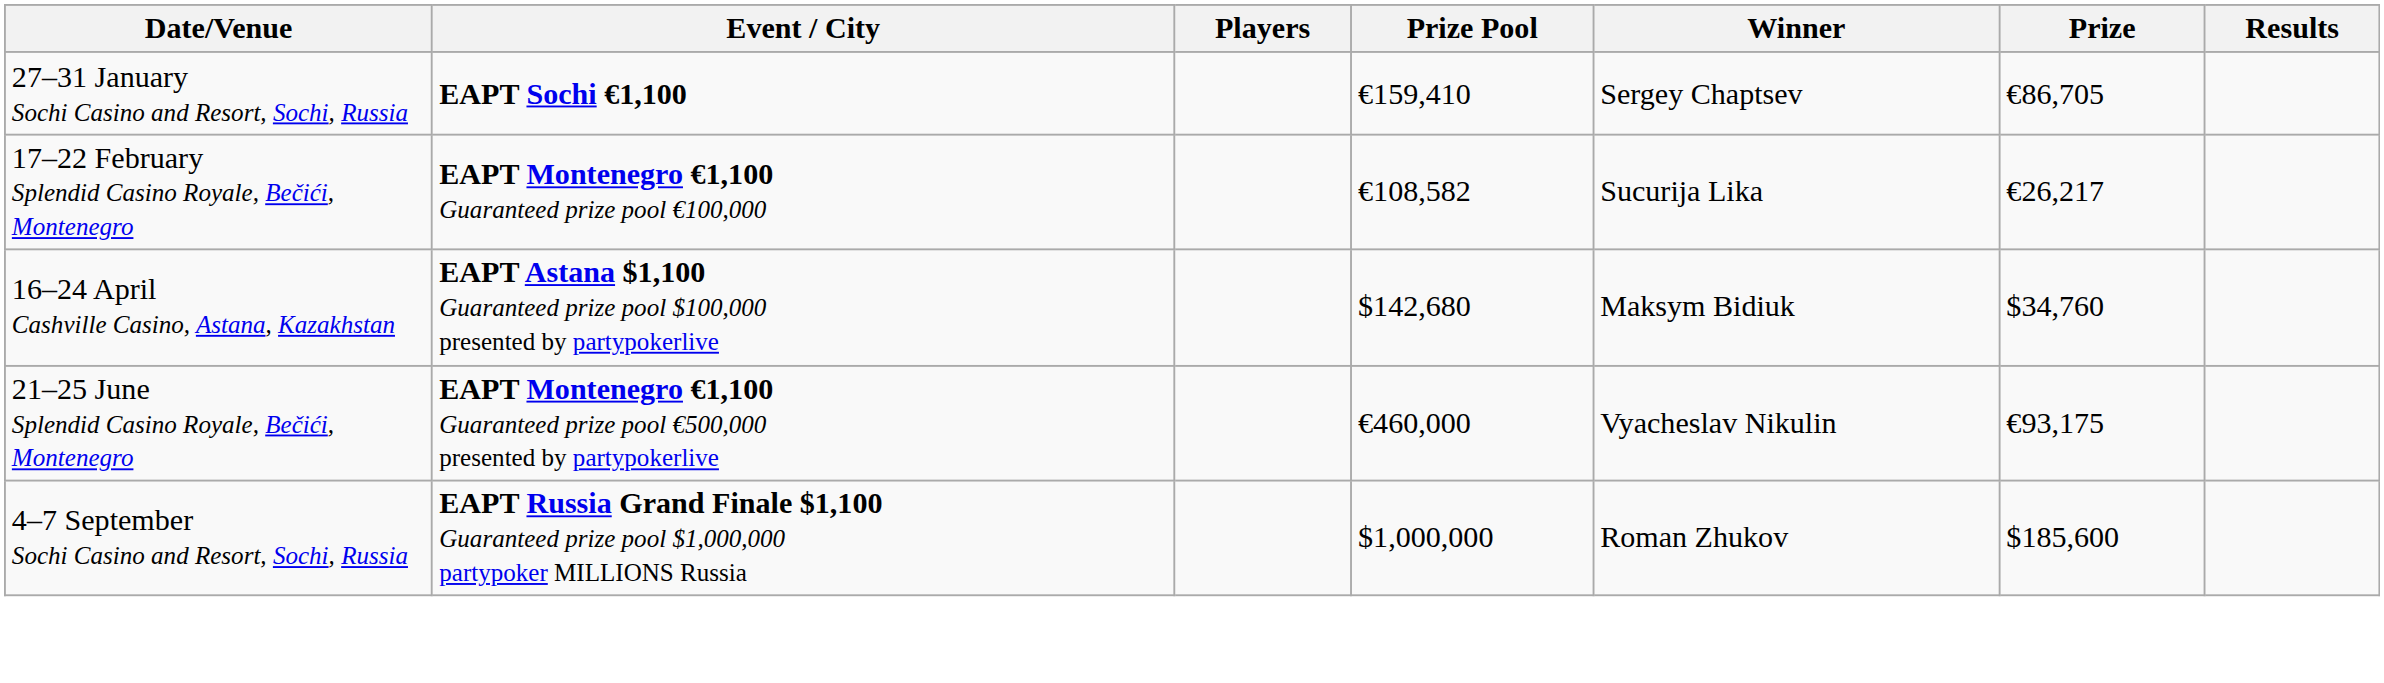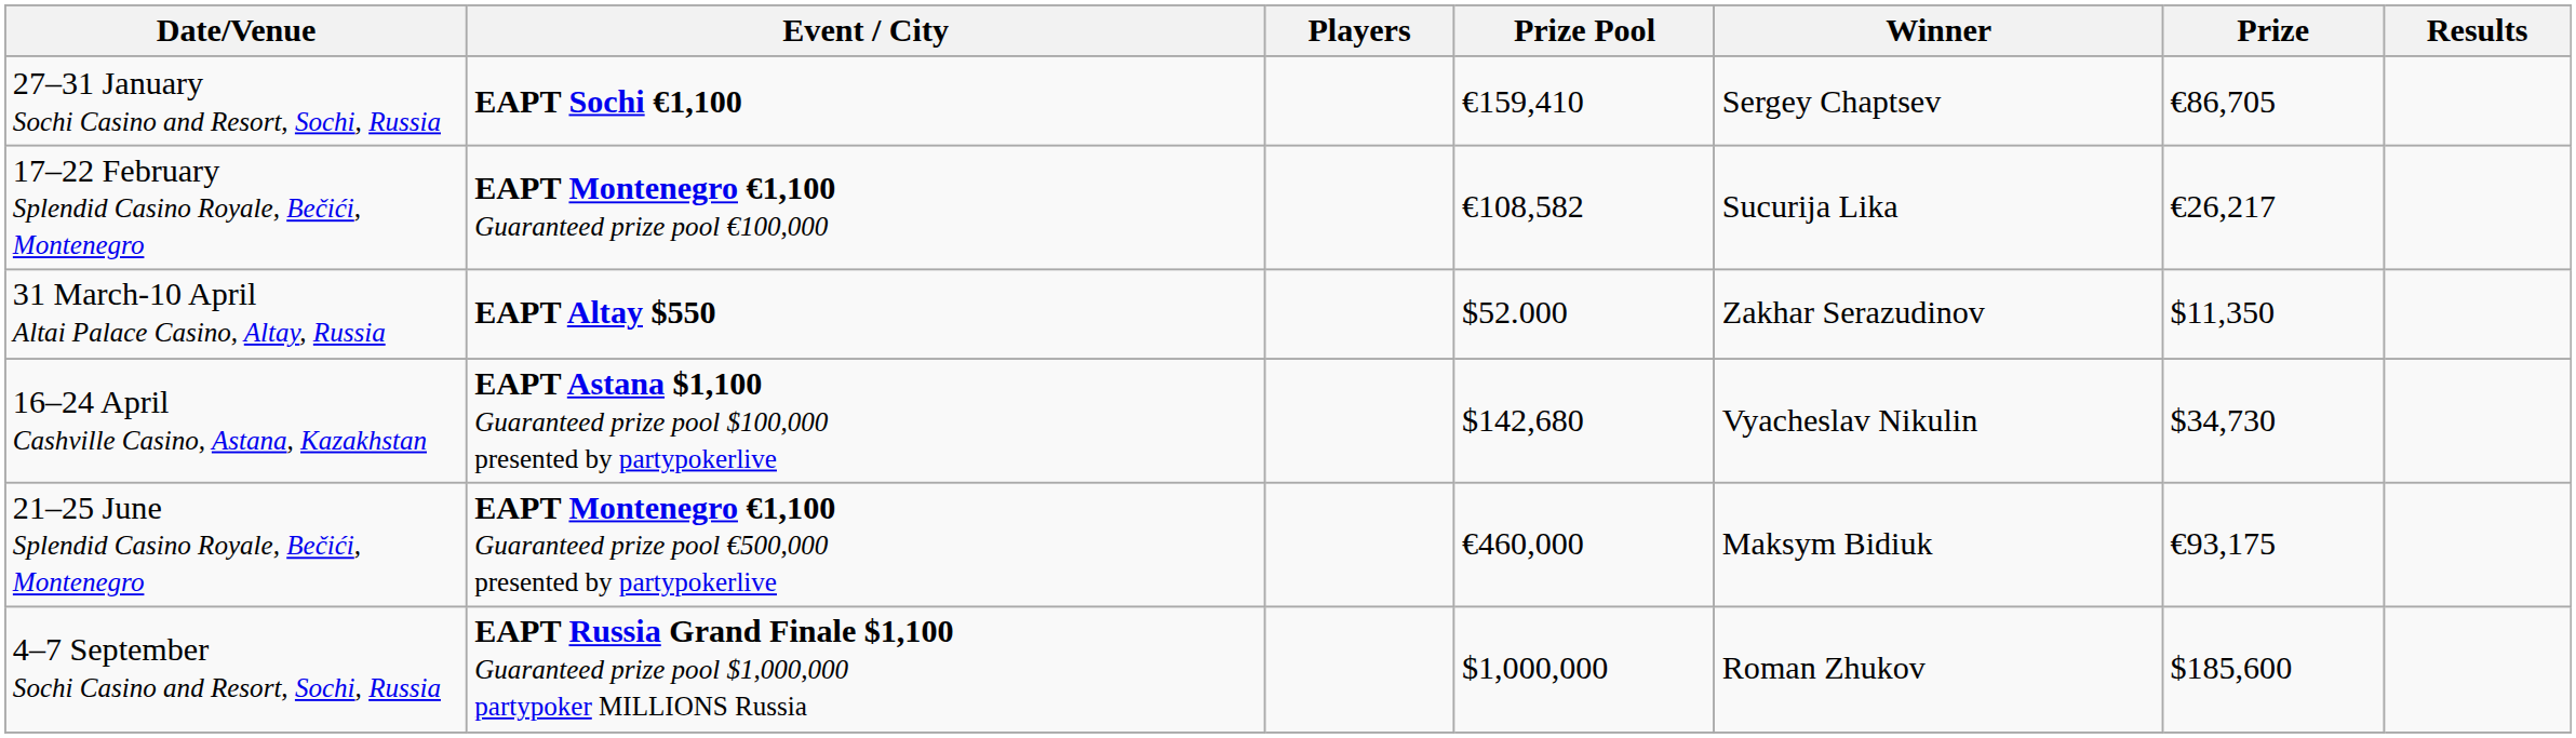+ row: 31 March-10 April Altai Palace Casino, Altay, Russia | EAPT Altay $550 | $52.000 | Zakhar Serazudinov | $11,350
16–24 April Cashville Casino, Astana, Kazakhstan | Winner: Maksym Bidiuk -> Vyacheslav Nikulin
16–24 April Cashville Casino, Astana, Kazakhstan | Prize: $34,760 -> $34,730
21–25 June Splendid Casino Royale, Bečići, Montenegro | Winner: Vyacheslav Nikulin -> Maksym Bidiuk
